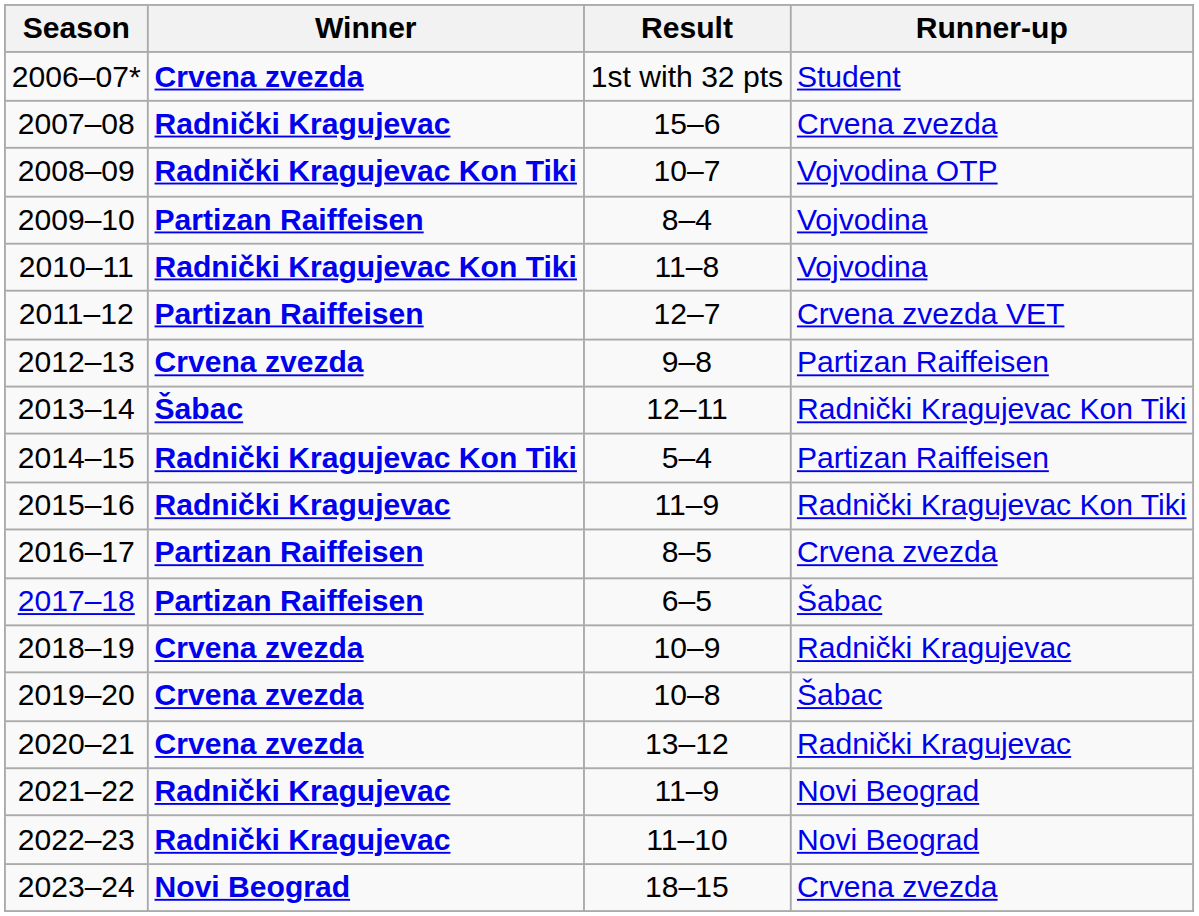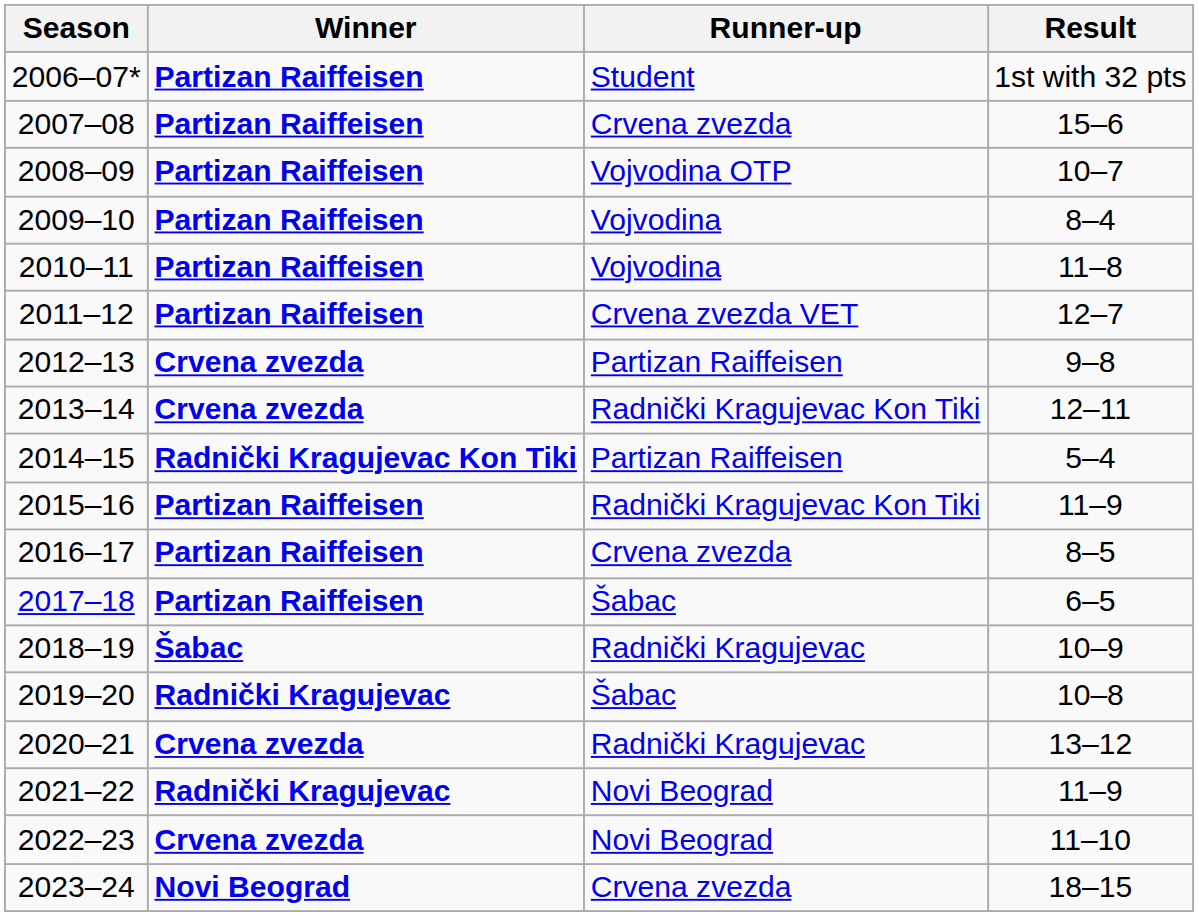columns swapped: Result <-> Runner-up
2006–07* | Winner: Crvena zvezda -> Partizan Raiffeisen
2007–08 | Winner: Radnički Kragujevac -> Partizan Raiffeisen
2008–09 | Winner: Radnički Kragujevac Kon Tiki -> Partizan Raiffeisen
2010–11 | Winner: Radnički Kragujevac Kon Tiki -> Partizan Raiffeisen
2013–14 | Winner: Šabac -> Crvena zvezda
2015–16 | Winner: Radnički Kragujevac -> Partizan Raiffeisen
2018–19 | Winner: Crvena zvezda -> Šabac
2019–20 | Winner: Crvena zvezda -> Radnički Kragujevac
2022–23 | Winner: Radnički Kragujevac -> Crvena zvezda
